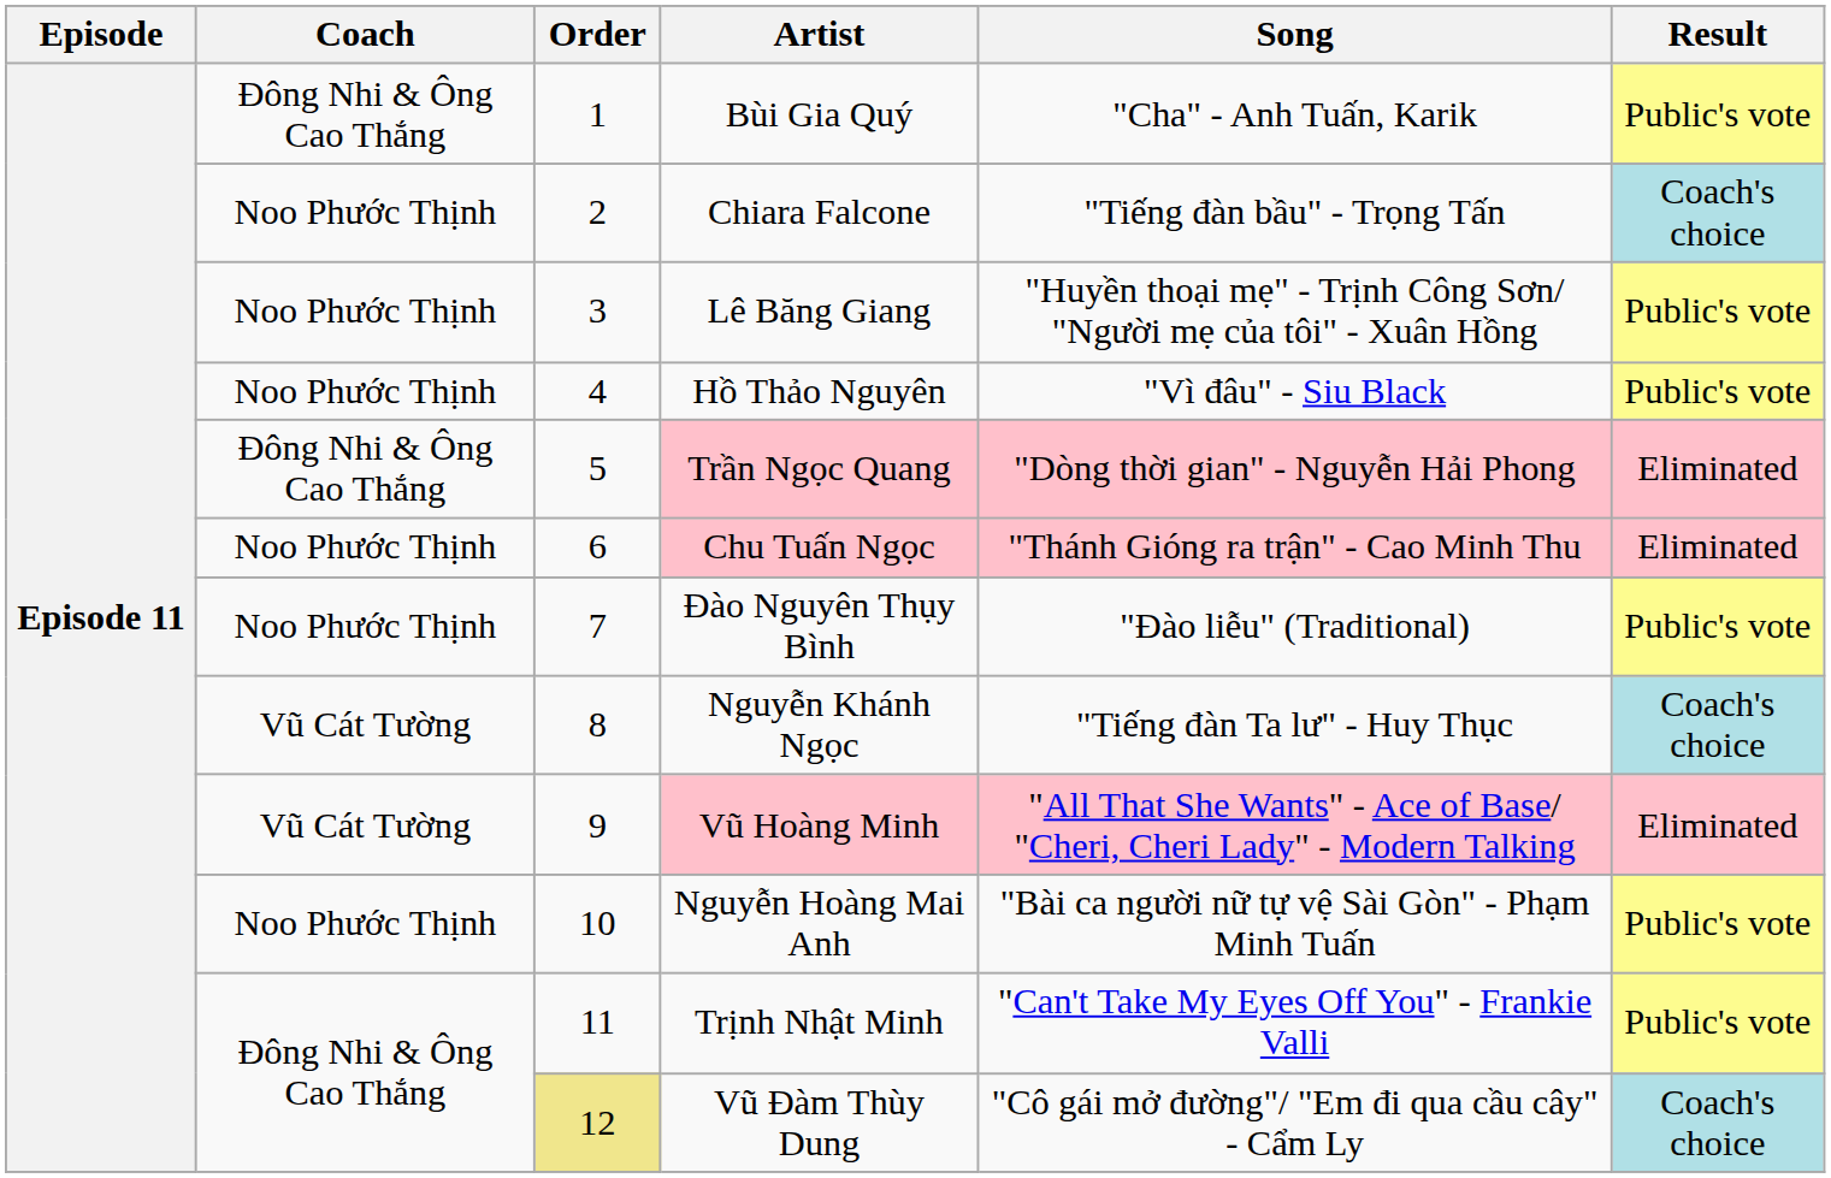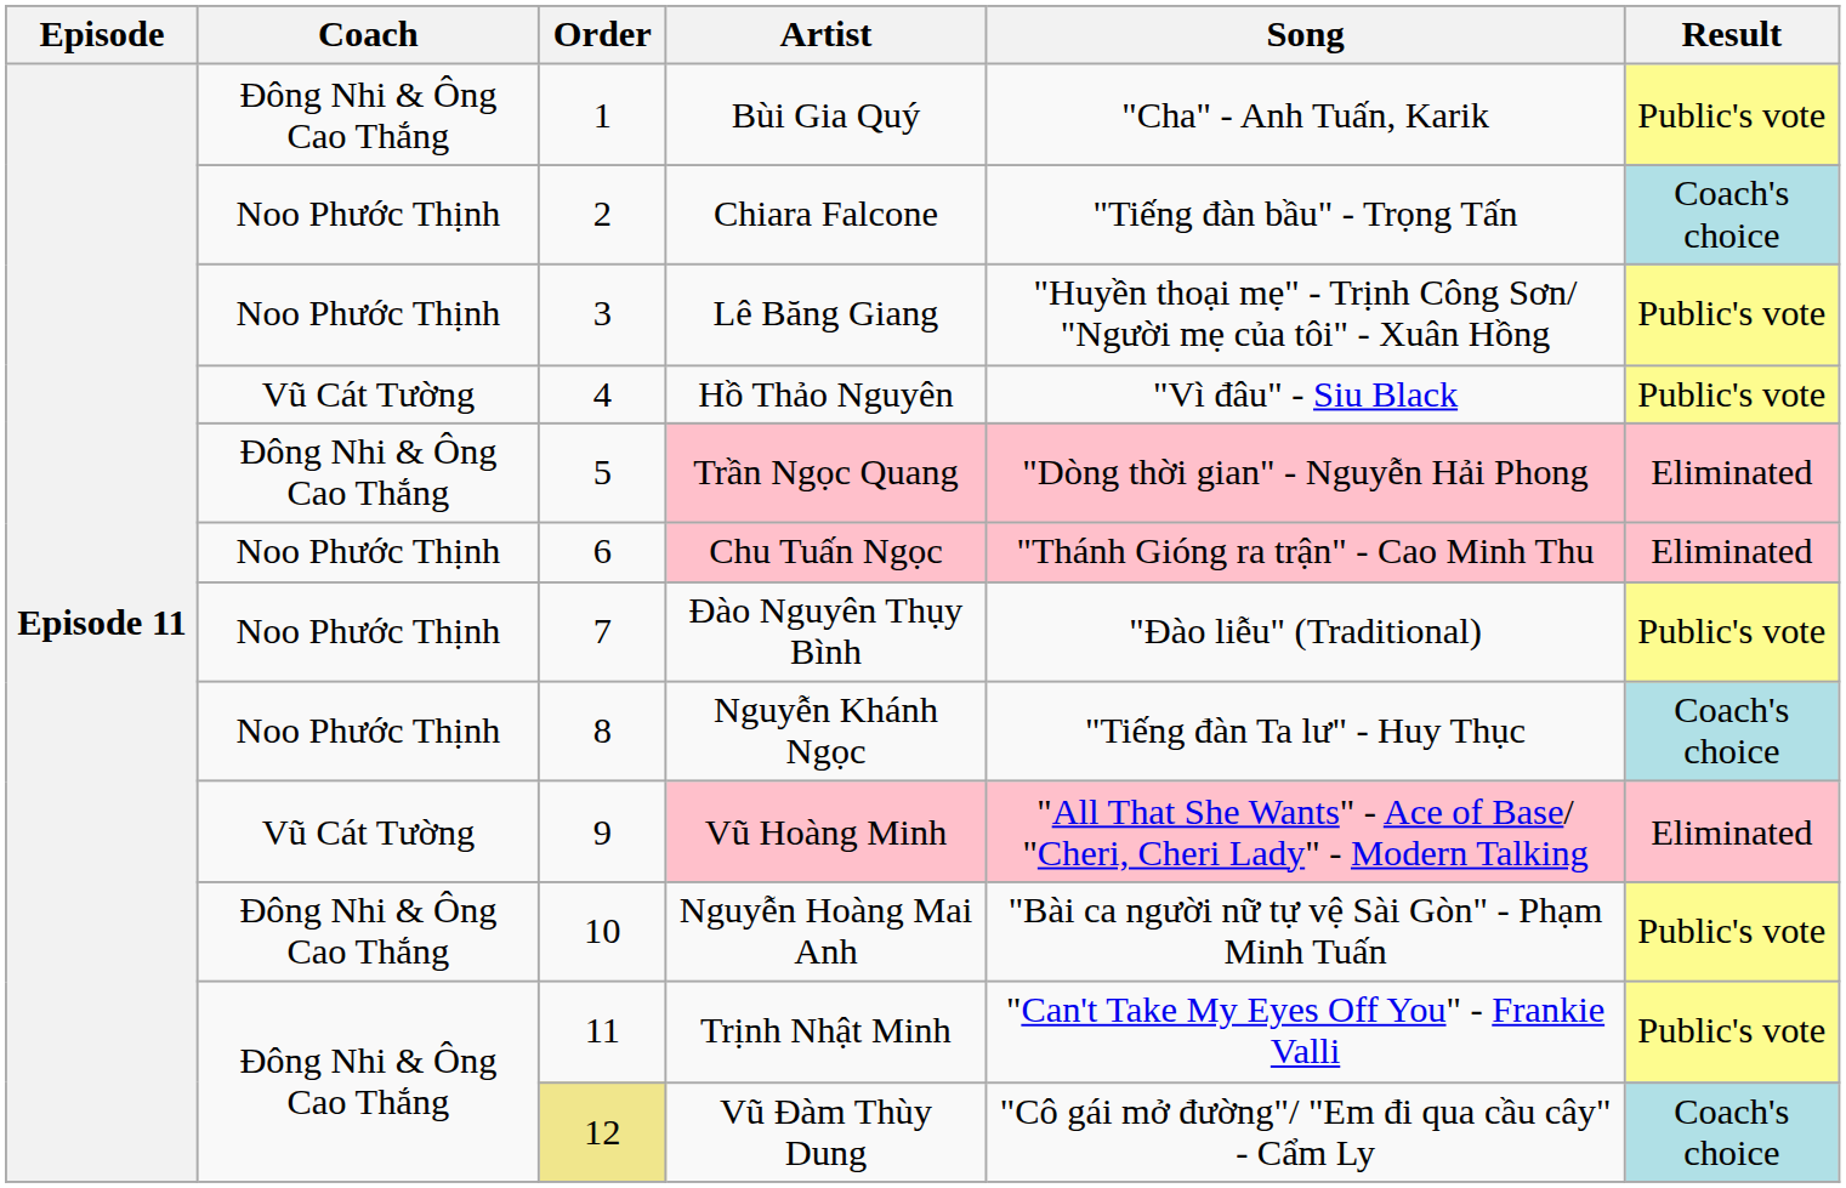Hồ Thảo Nguyên | Coach: Noo Phước Thịnh -> Vũ Cát Tường
Nguyễn Khánh Ngọc | Coach: Vũ Cát Tường -> Noo Phước Thịnh
Nguyễn Hoàng Mai Anh | Coach: Noo Phước Thịnh -> Đông Nhi & Ông Cao Thắng
